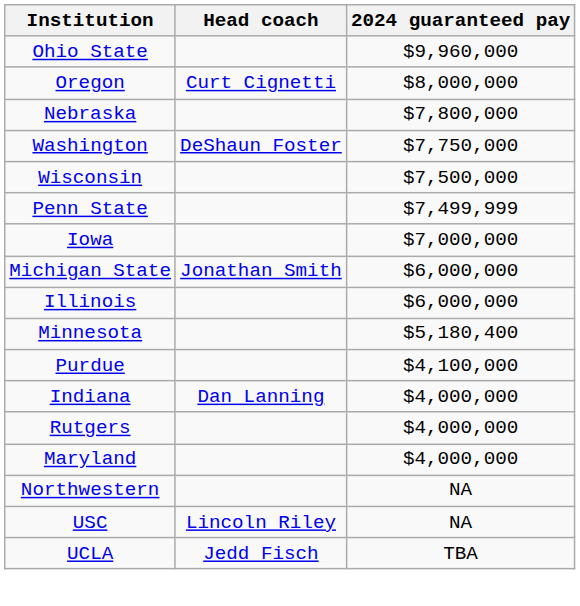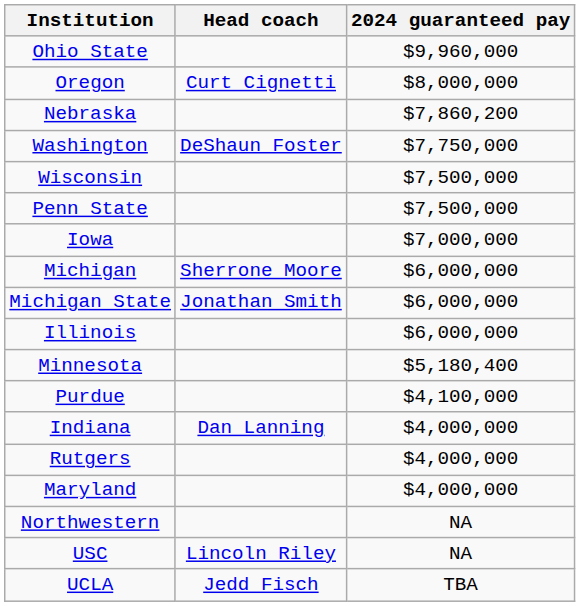Nebraska | 2024 guaranteed pay: $7,800,000 -> $7,860,200
Penn State | 2024 guaranteed pay: $7,499,999 -> $7,500,000
+ row: Michigan | Sherrone Moore | $6,000,000
